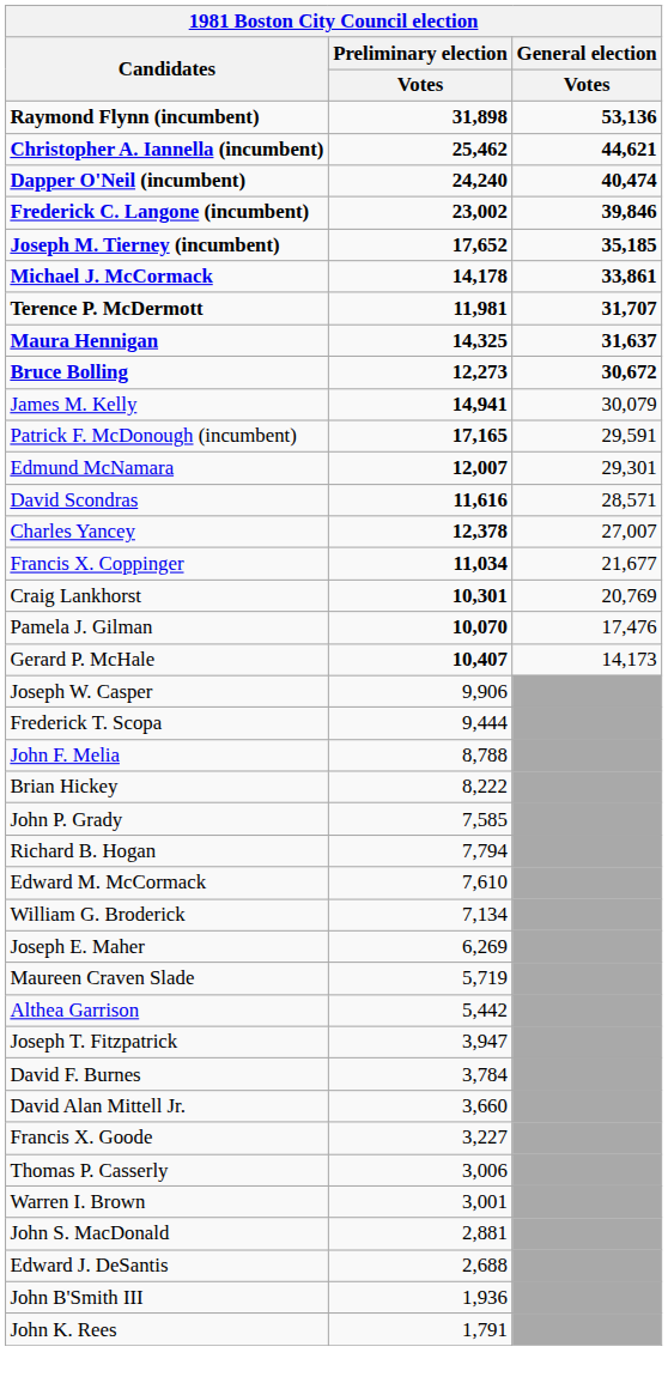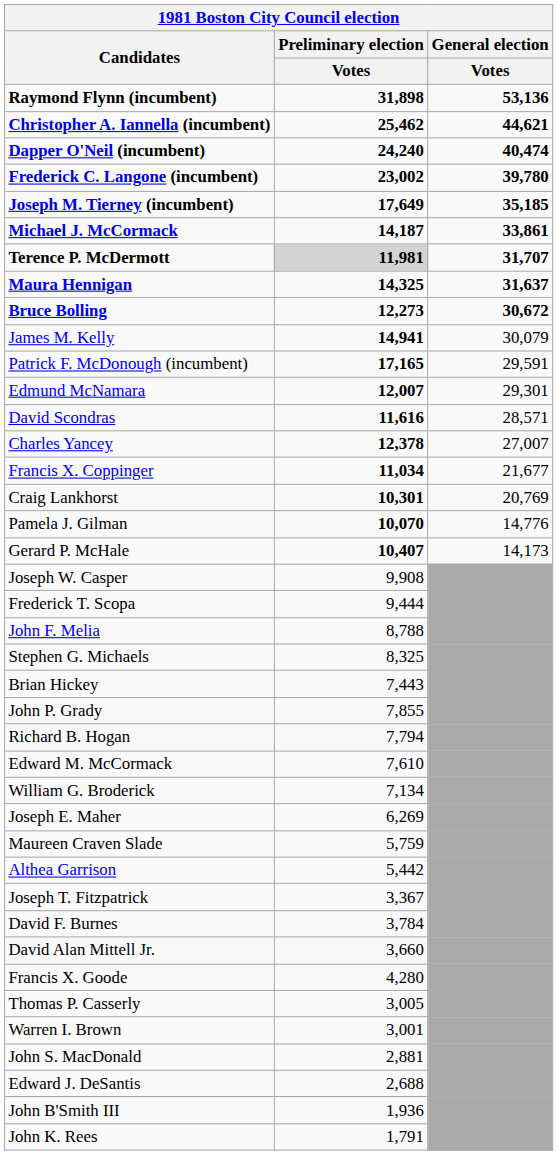Frederick C. Langone (incumbent) | General election / Votes: 39,846 -> 39,780
Joseph M. Tierney (incumbent) | Preliminary election / Votes: 17,652 -> 17,649
Michael J. McCormack | Preliminary election / Votes: 14,178 -> 14,187
Terence P. McDermott | Preliminary election / Votes: no background -> lightgrey background
Pamela J. Gilman | General election / Votes: 17,476 -> 14,776
Joseph W. Casper | Preliminary election / Votes: 9,906 -> 9,908
+ row: Stephen G. Michaels | 8,325
Brian Hickey | Preliminary election / Votes: 8,222 -> 7,443
John P. Grady | Preliminary election / Votes: 7,585 -> 7,855
Maureen Craven Slade | Preliminary election / Votes: 5,719 -> 5,759
Joseph T. Fitzpatrick | Preliminary election / Votes: 3,947 -> 3,367
Francis X. Goode | Preliminary election / Votes: 3,227 -> 4,280
Thomas P. Casserly | Preliminary election / Votes: 3,006 -> 3,005
